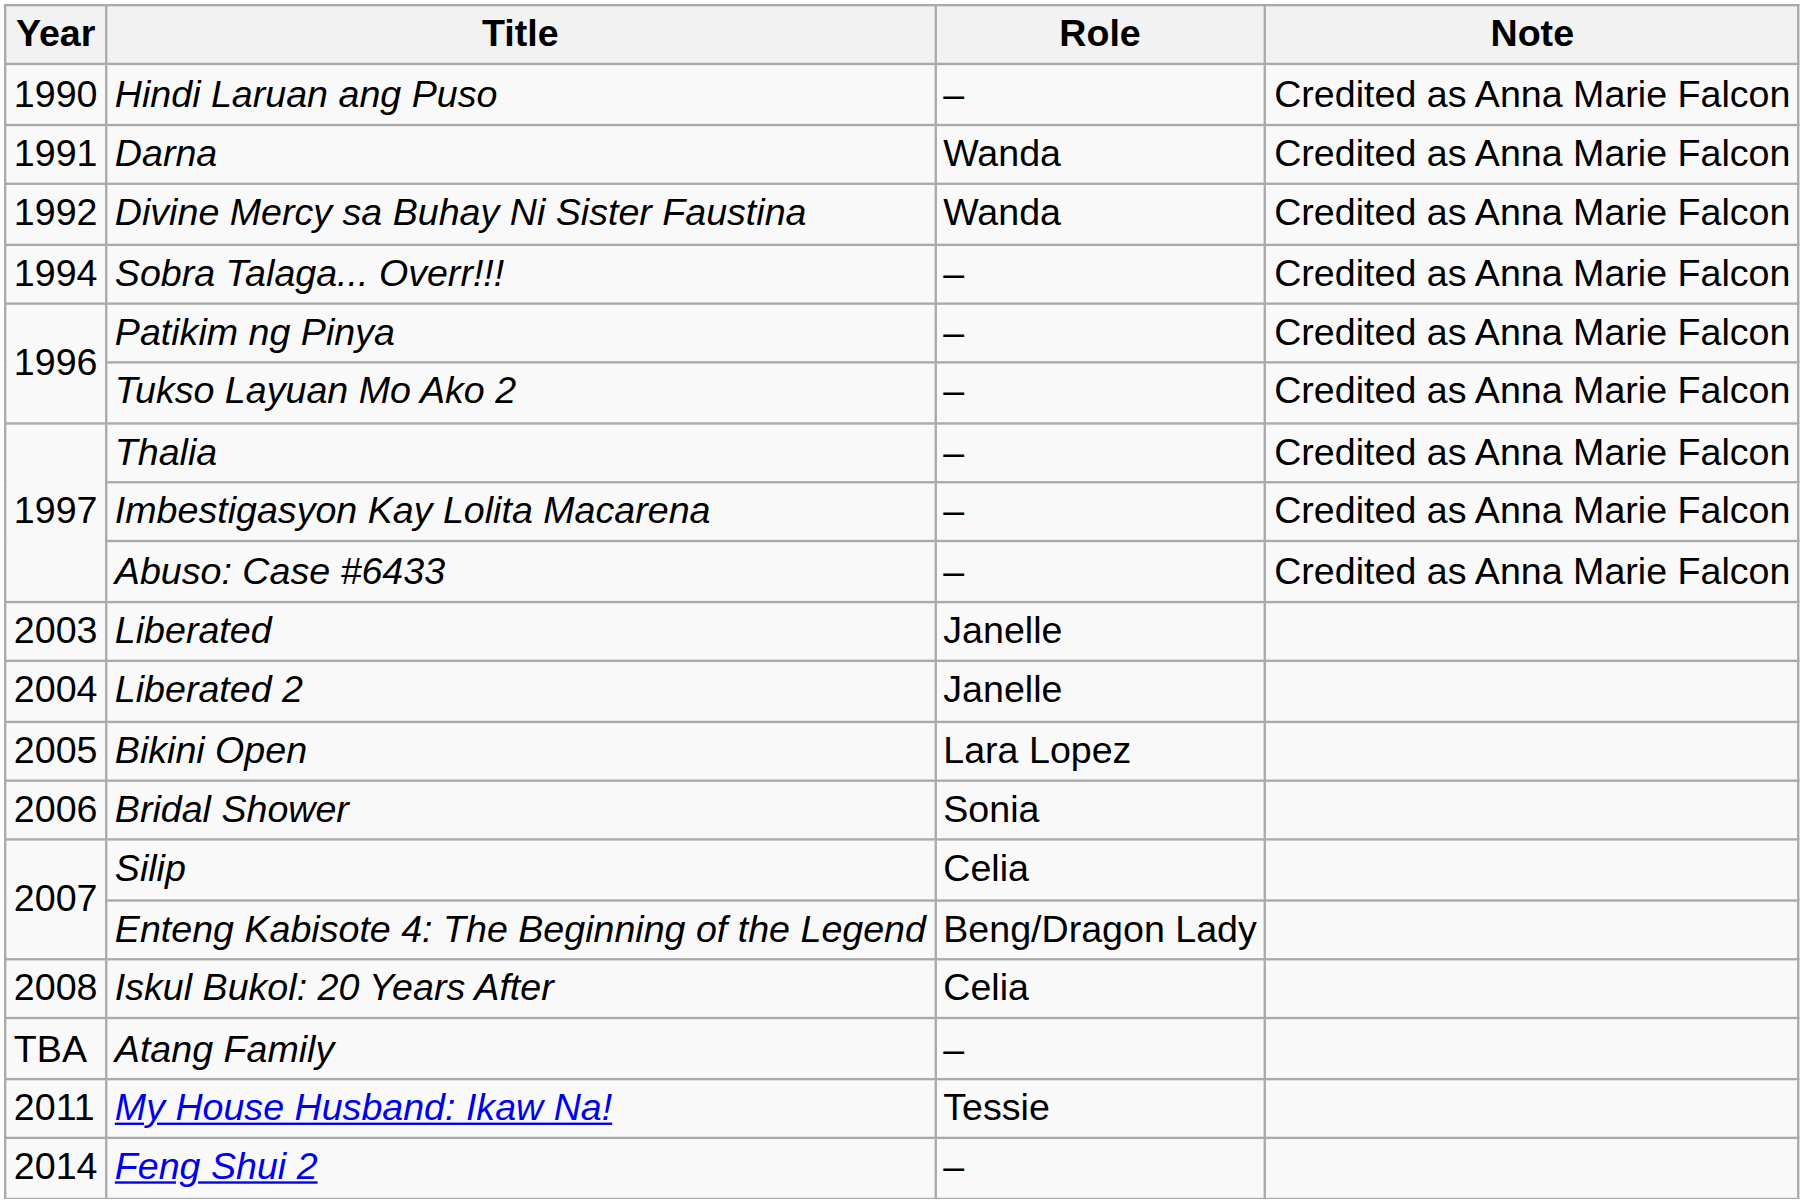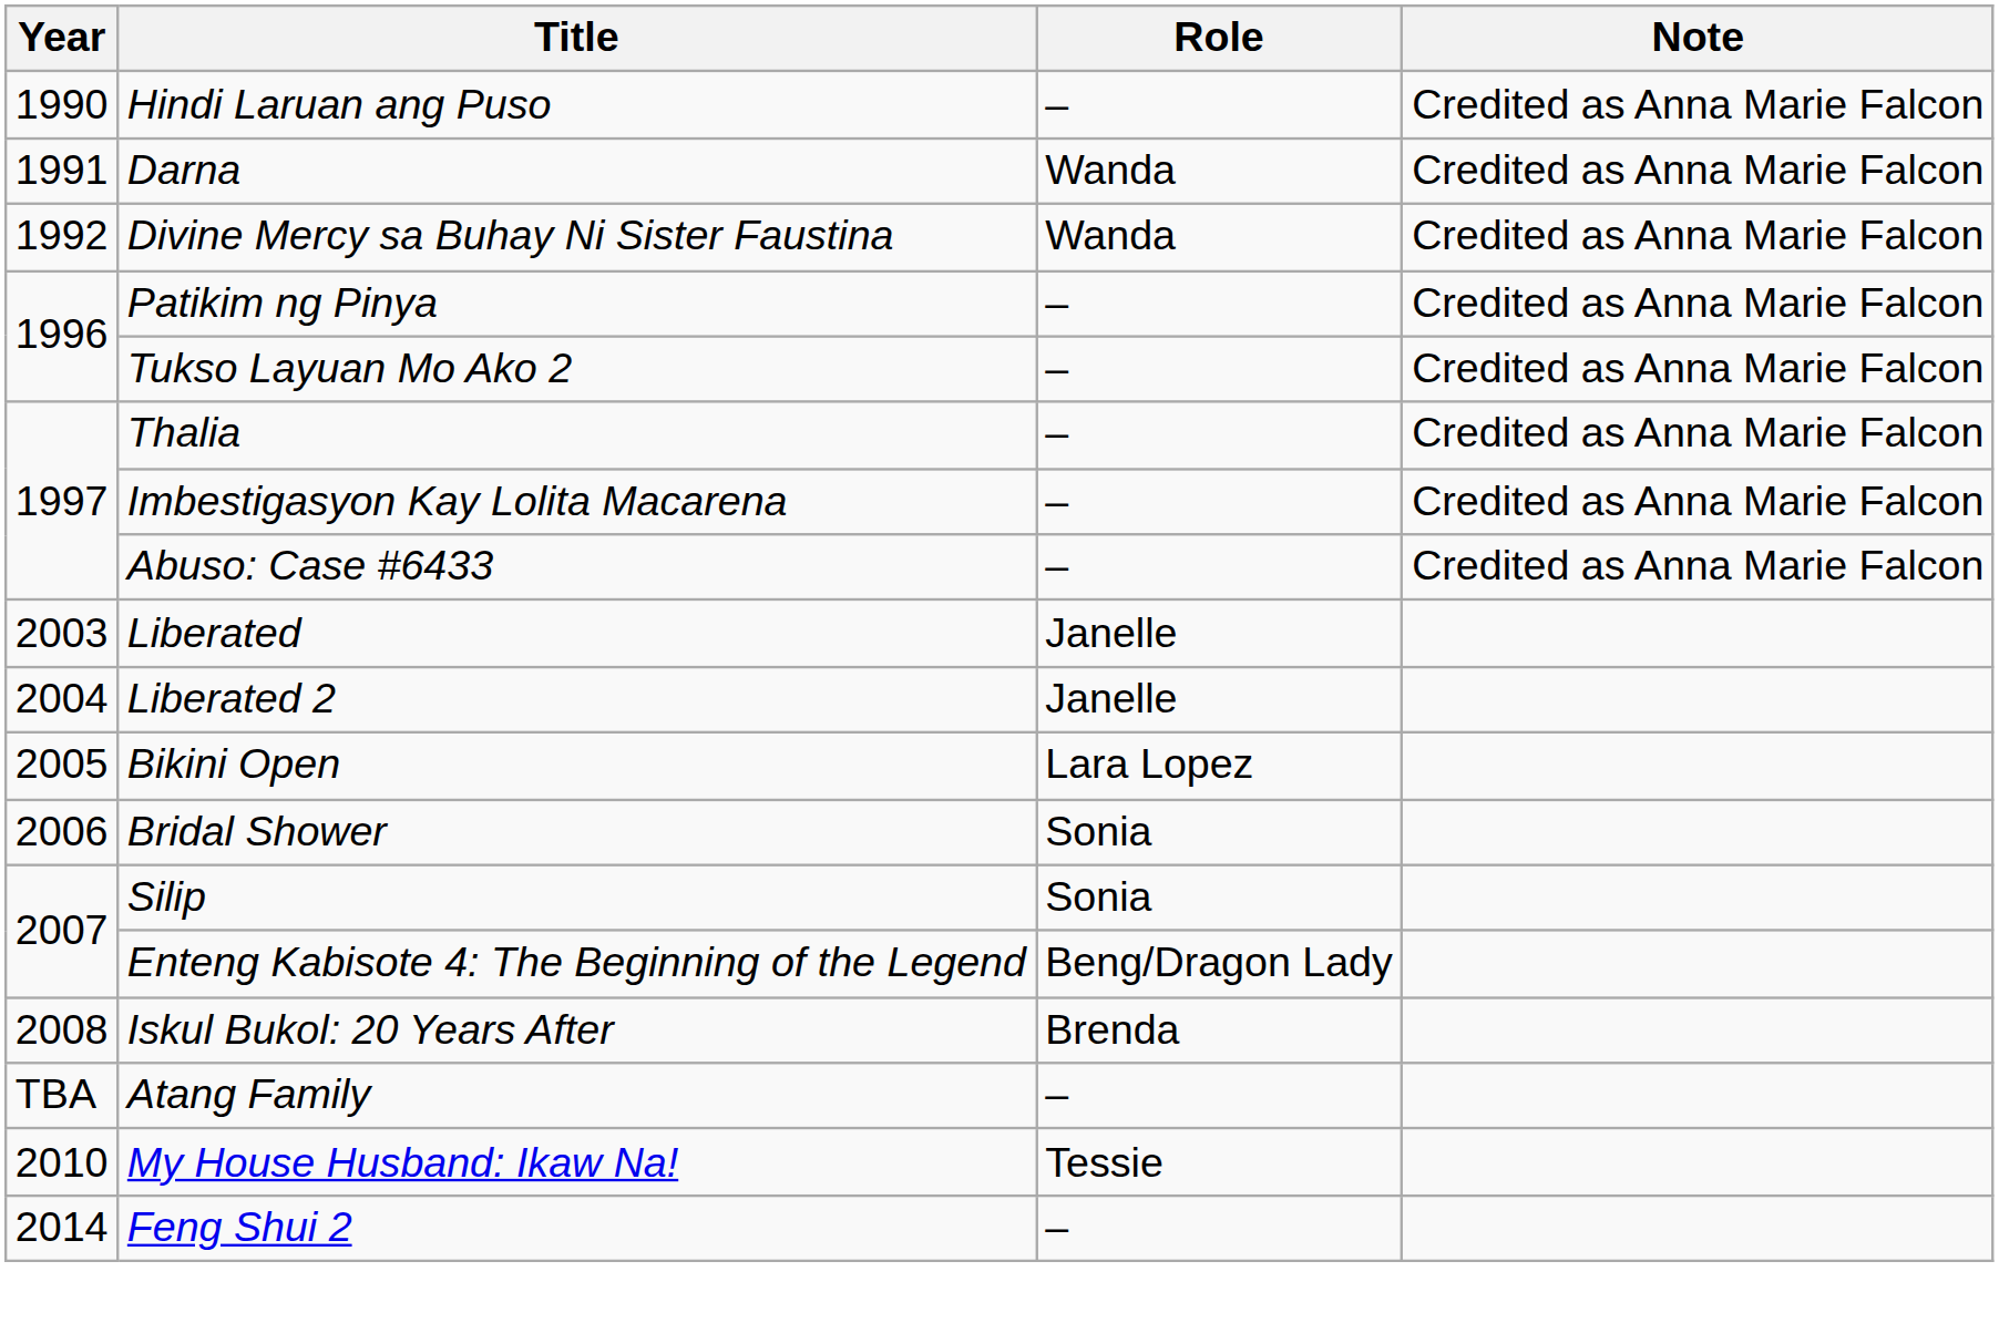- row: 1994 | Sobra Talaga... Overr!!! | – | Credited as Anna Marie Falcon
Silip | Role: Celia -> Sonia
Iskul Bukol: 20 Years After | Role: Celia -> Brenda
My House Husband: Ikaw Na! | Year: 2011 -> 2010
